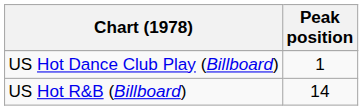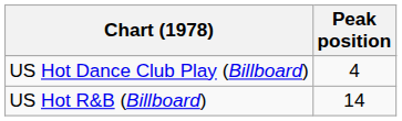US Hot Dance Club Play (Billboard) | Peak position: 1 -> 4
